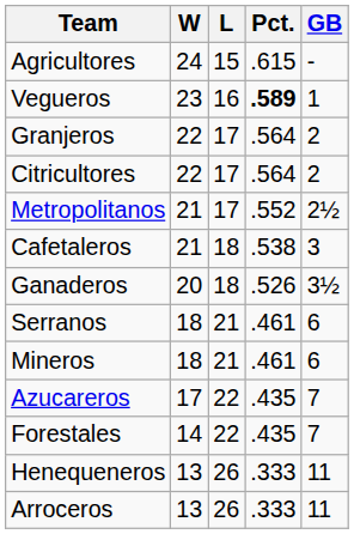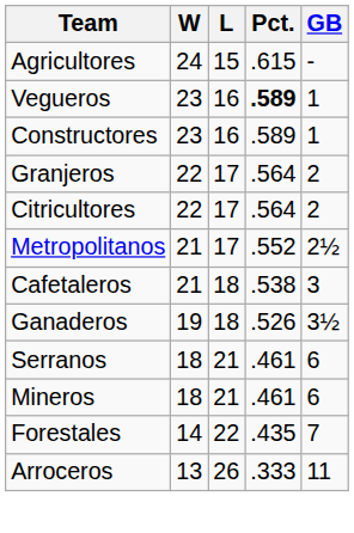+ row: Constructores | 23 | 16 | .589 | 1
Ganaderos | W: 20 -> 19
- row: Azucareros | 17 | 22 | .435 | 7
- row: Henequeneros | 13 | 26 | .333 | 11
